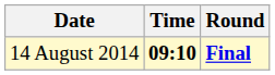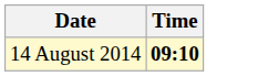- column: Round | Final
